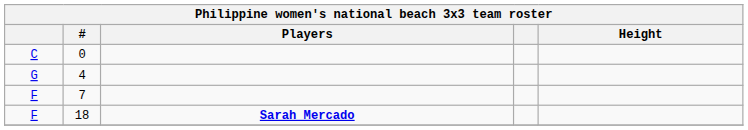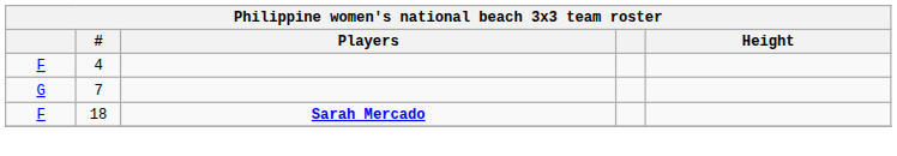- row: C | 0
4 | column 1: G -> F
7 | column 1: F -> G
